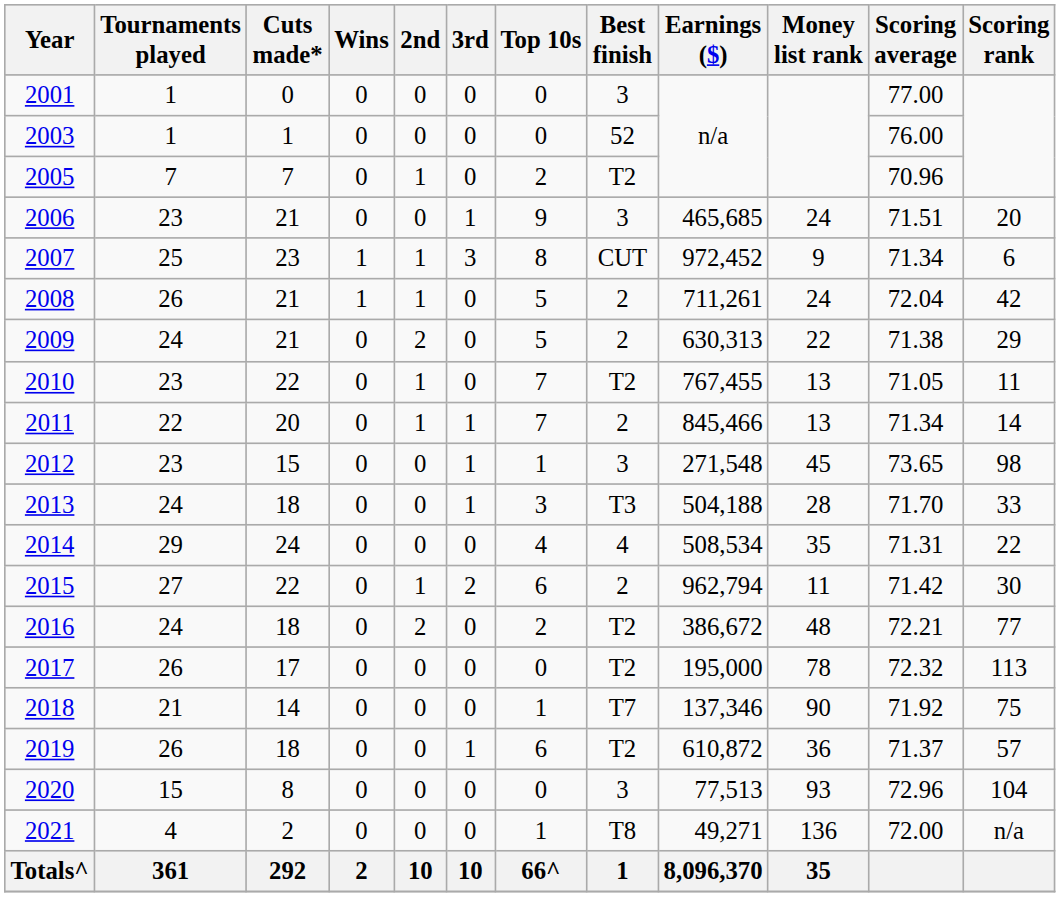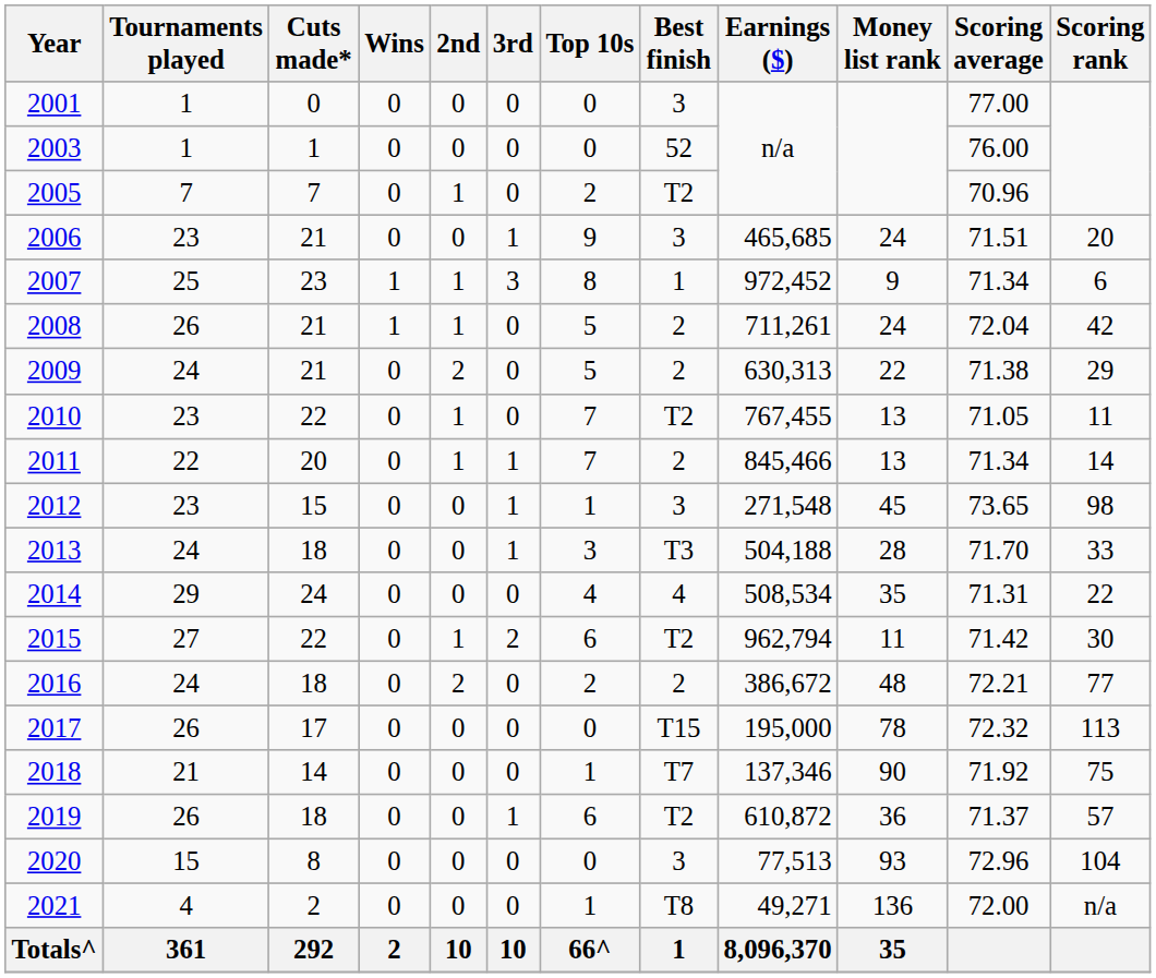2007 | Best finish: CUT -> 1
2015 | Best finish: 2 -> T2
2016 | Best finish: T2 -> 2
2017 | Best finish: T2 -> T15
